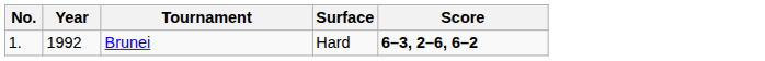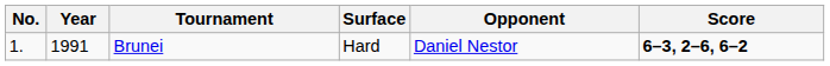+ column: Opponent | Daniel Nestor
Brunei | Year: 1992 -> 1991
